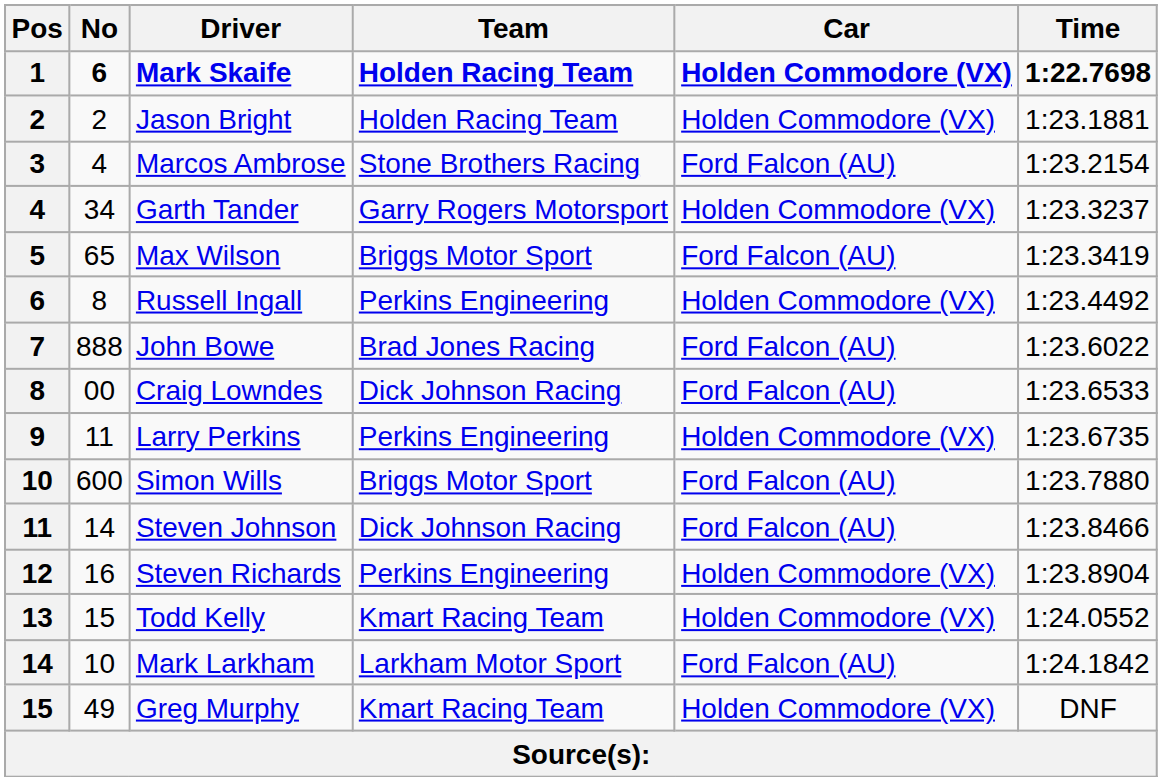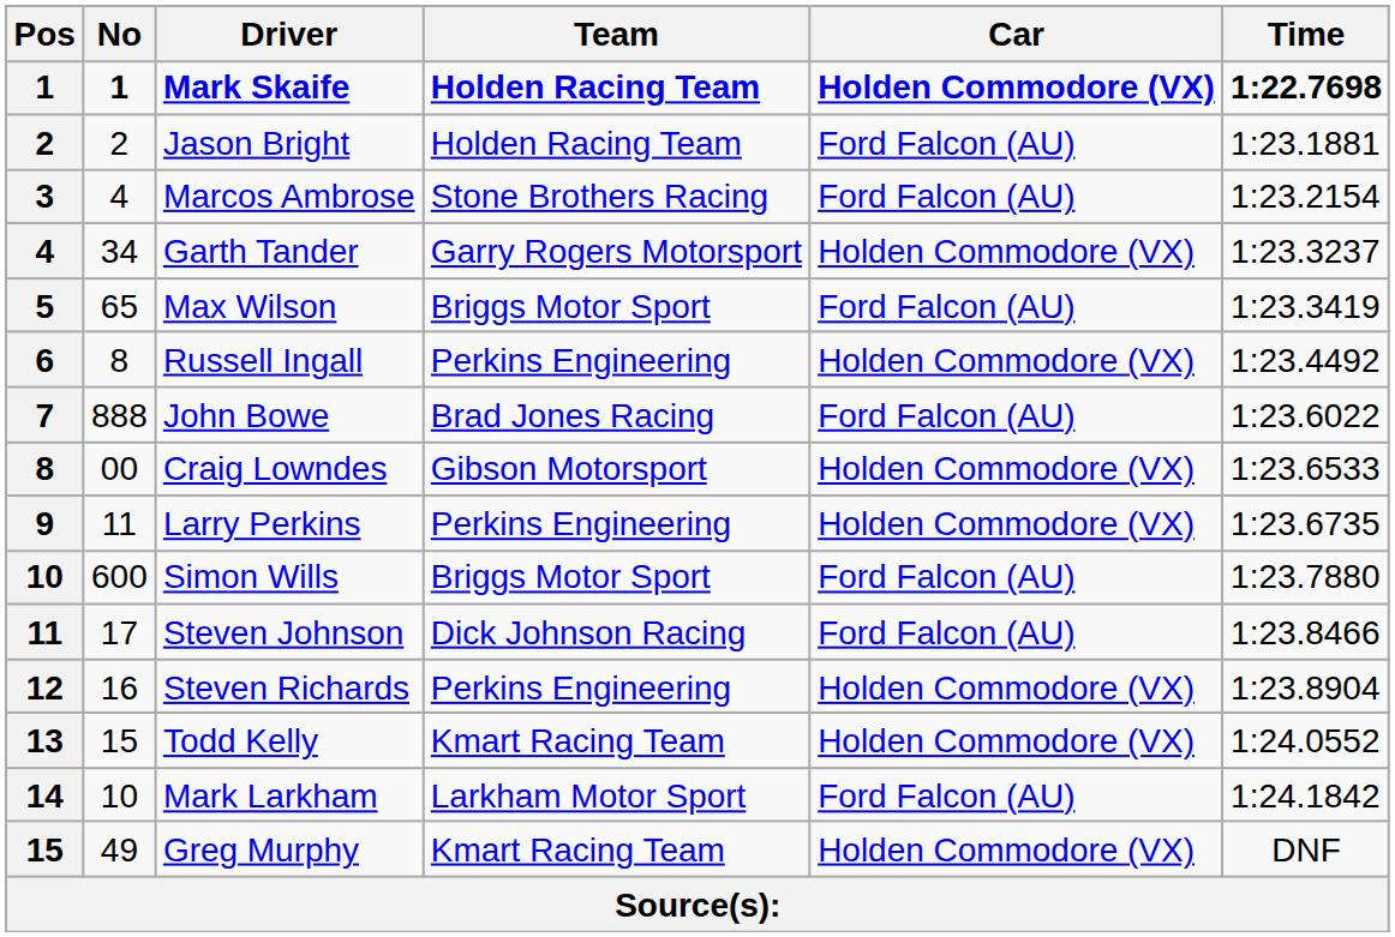Mark Skaife | No: 6 -> 1
Jason Bright | Car: Holden Commodore (VX) -> Ford Falcon (AU)
Craig Lowndes | Team: Dick Johnson Racing -> Gibson Motorsport
Craig Lowndes | Car: Ford Falcon (AU) -> Holden Commodore (VX)
Steven Johnson | No: 14 -> 17
